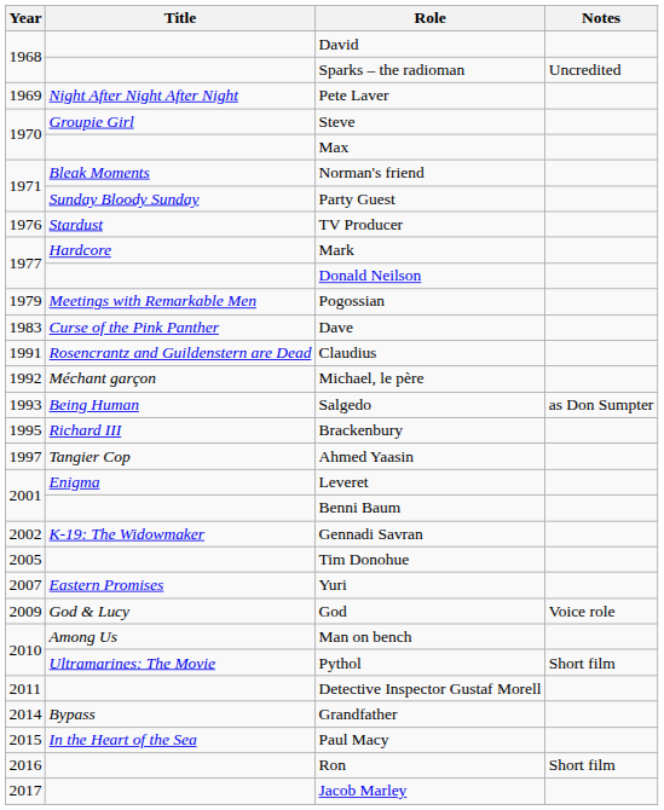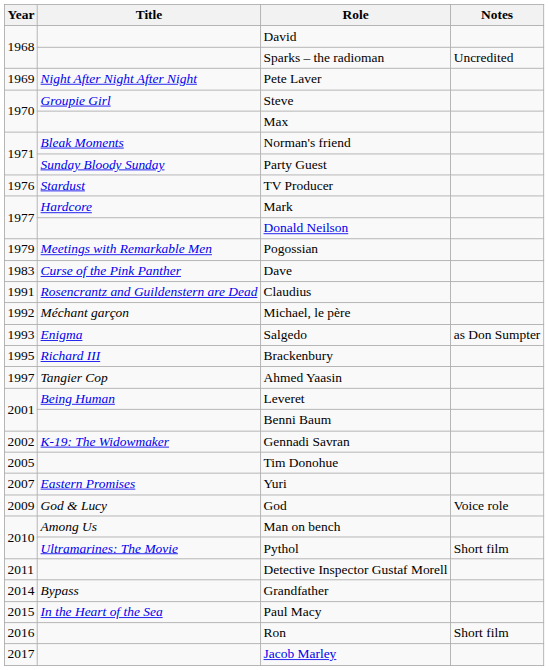Salgedo | Title: Being Human -> Enigma
Leveret | Title: Enigma -> Being Human
